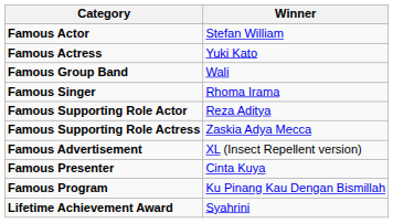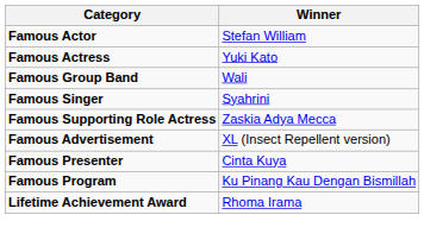Famous Singer | Winner: Rhoma Irama -> Syahrini
- row: Famous Supporting Role Actor | Reza Aditya
Lifetime Achievement Award | Winner: Syahrini -> Rhoma Irama
